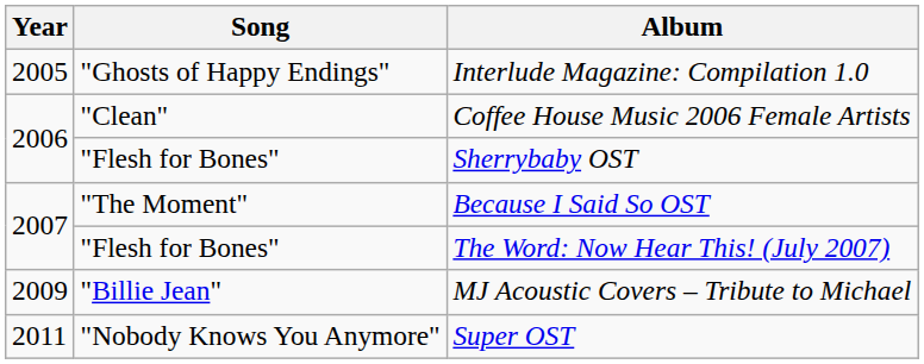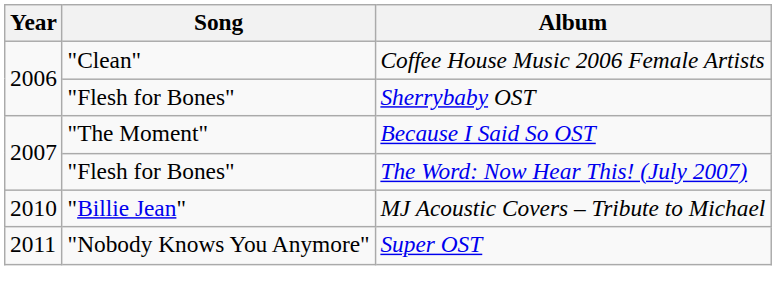- row: 2005 | "Ghosts of Happy Endings" | Interlude Magazine: Compilation 1.0
MJ Acoustic Covers – Tribute to Michael | Year: 2009 -> 2010
